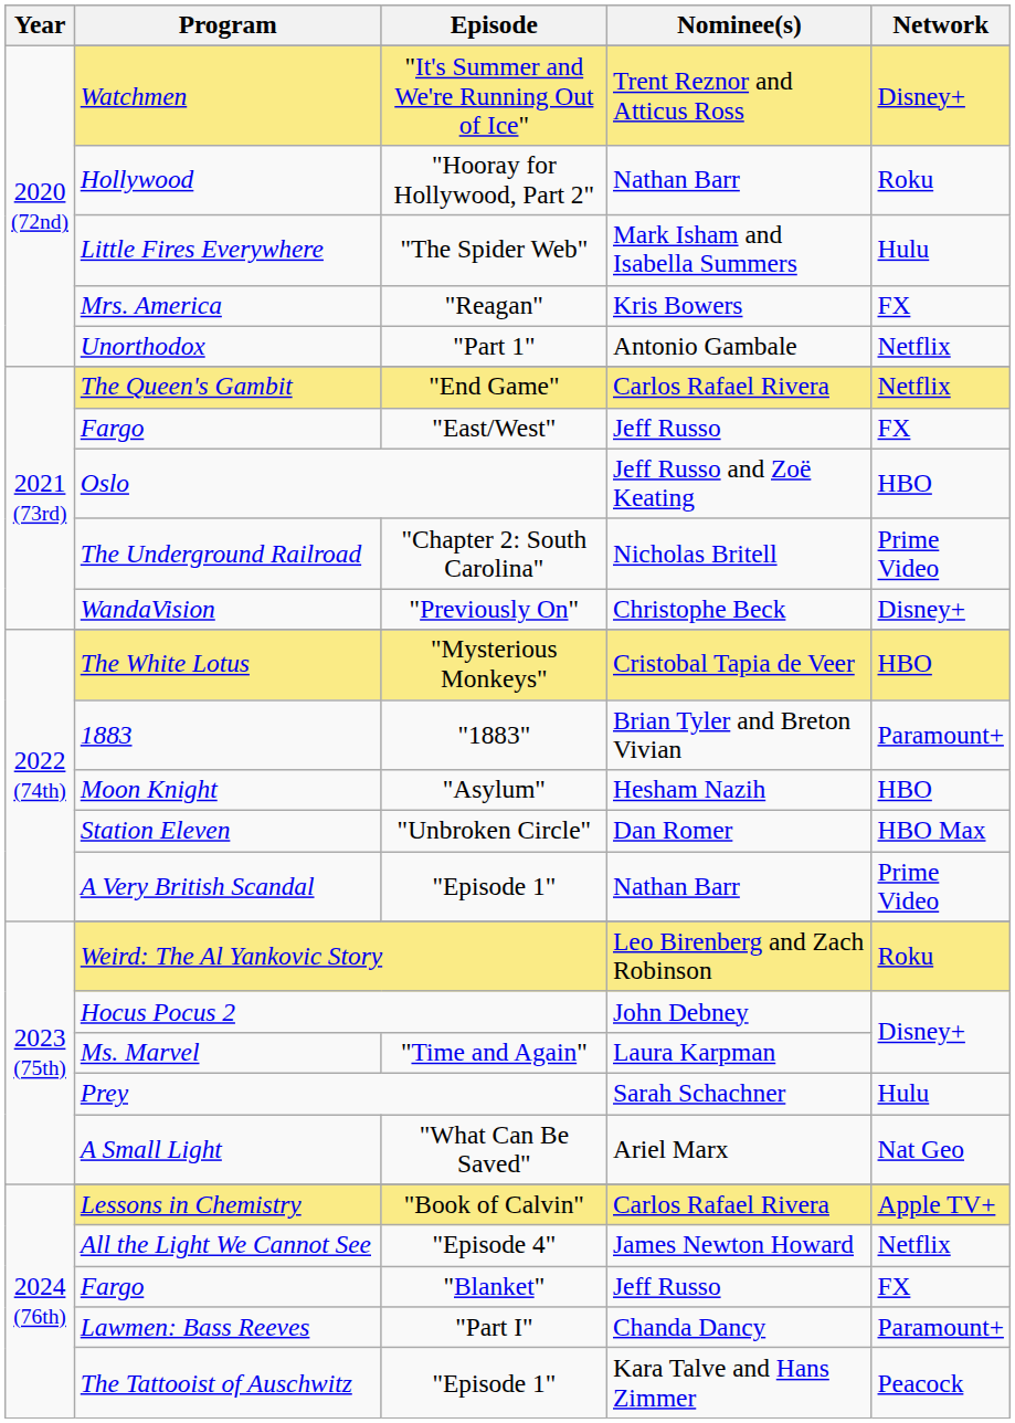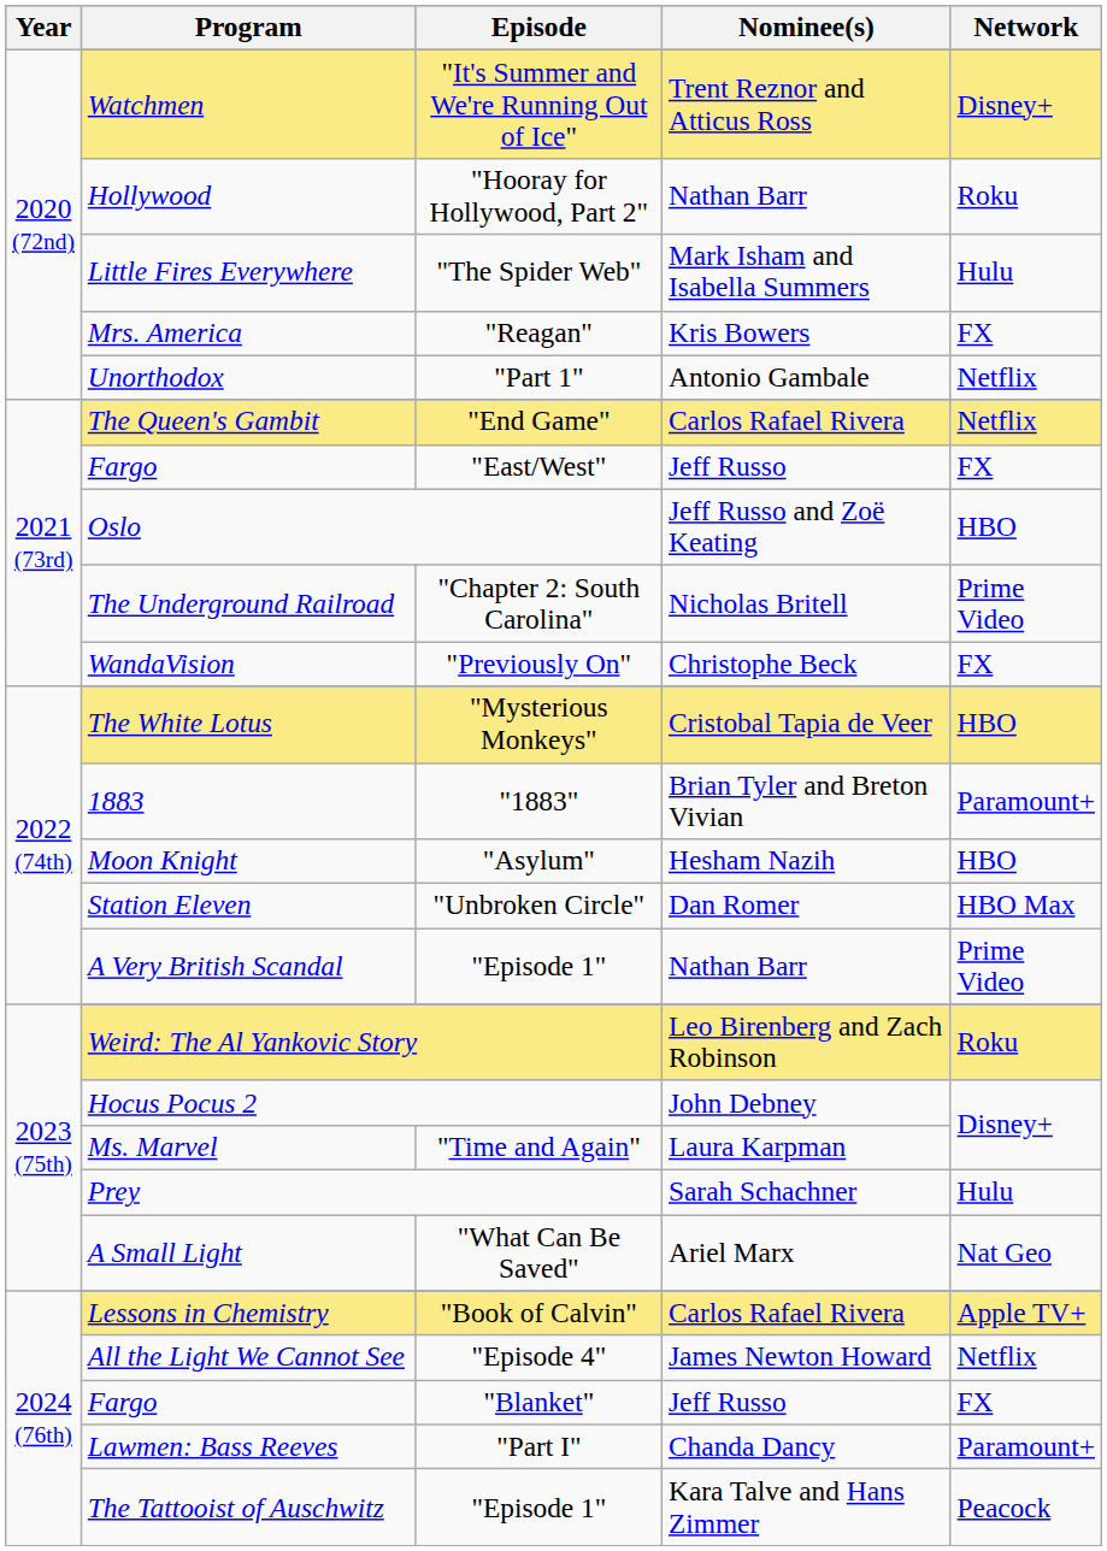WandaVision | Network: Disney+ -> FX
